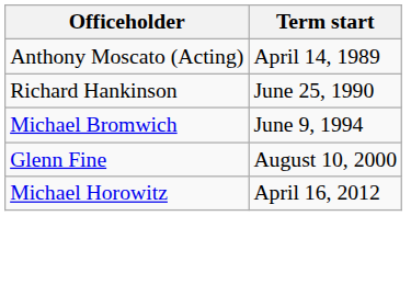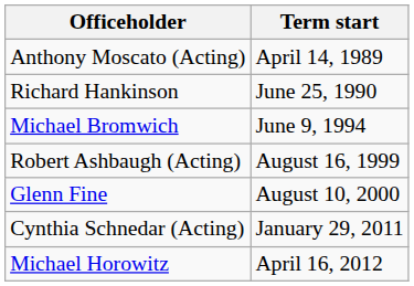+ row: Robert Ashbaugh (Acting) | August 16, 1999
+ row: Cynthia Schnedar (Acting) | January 29, 2011
